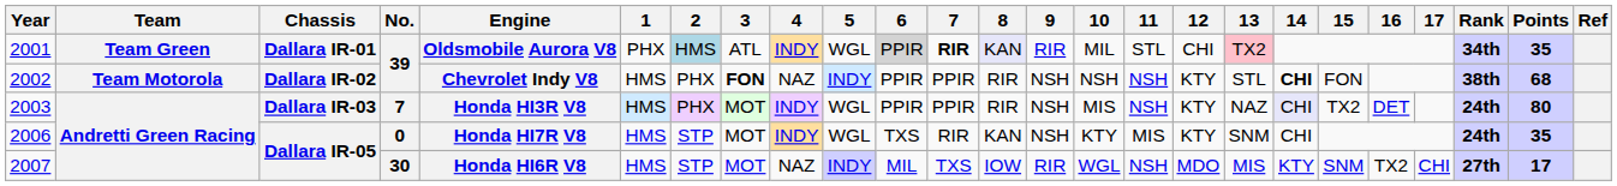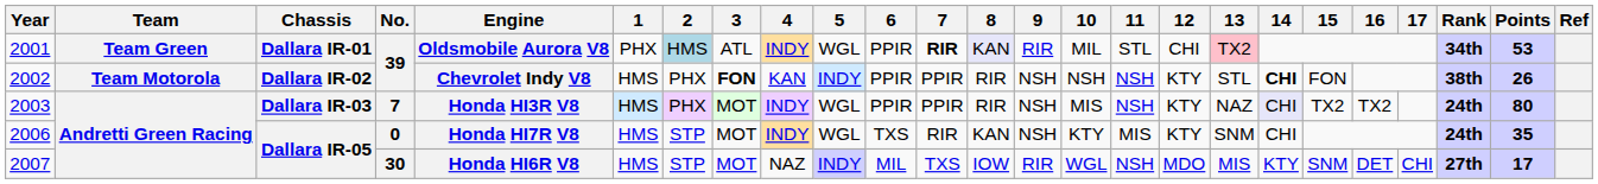2001 | 6: lightgrey background -> no background
2001 | Points: 35 -> 53
2002 | 4: NAZ -> KAN
2002 | Points: 68 -> 26
2003 | 16: DET -> TX2
2007 | 16: TX2 -> DET
